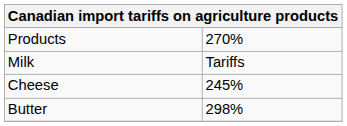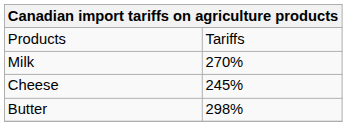Products | column 2: 270% -> Tariffs
Milk | column 2: Tariffs -> 270%
